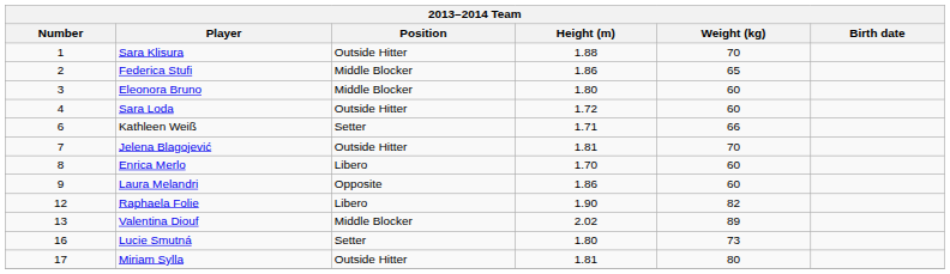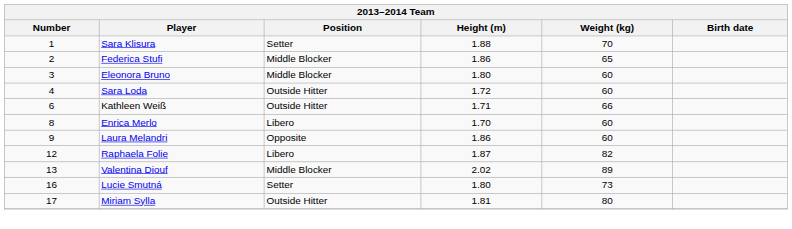Sara Klisura | Position: Outside Hitter -> Setter
Kathleen Weiß | Position: Setter -> Outside Hitter
- row: 7 | Jelena Blagojević | Outside Hitter | 1.81 | 70
Raphaela Folie | Height (m): 1.90 -> 1.87
